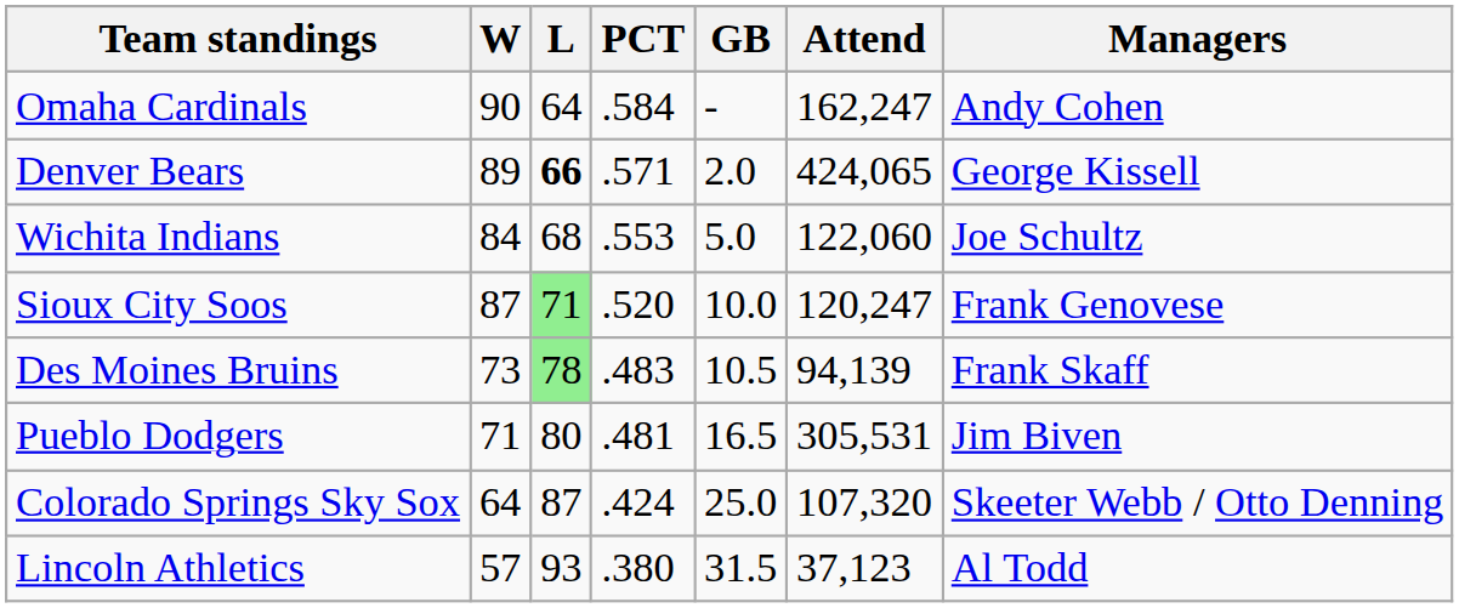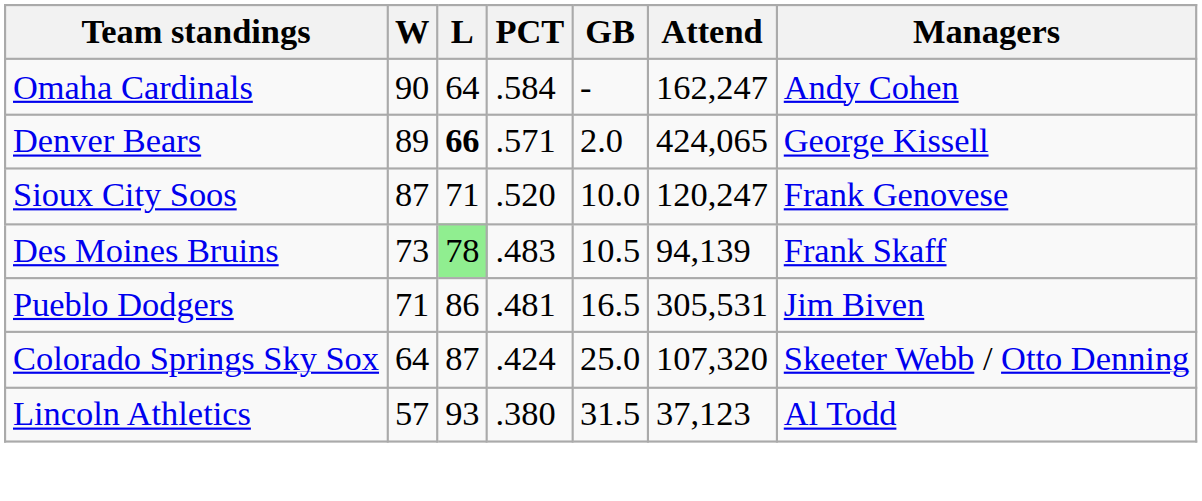- row: Wichita Indians | 84 | 68 | .553 | 5.0 | 122,060 | Joe Schultz
Sioux City Soos | L: lightgreen background -> no background
Pueblo Dodgers | L: 80 -> 86
